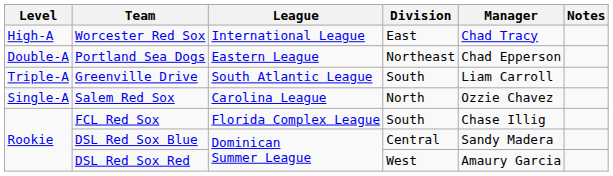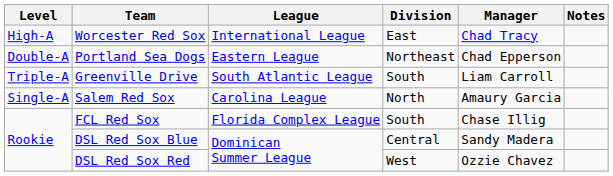Salem Red Sox | Manager: Ozzie Chavez -> Amaury Garcia
DSL Red Sox Red | Manager: Amaury Garcia -> Ozzie Chavez
